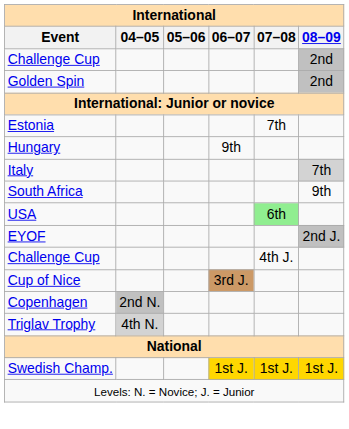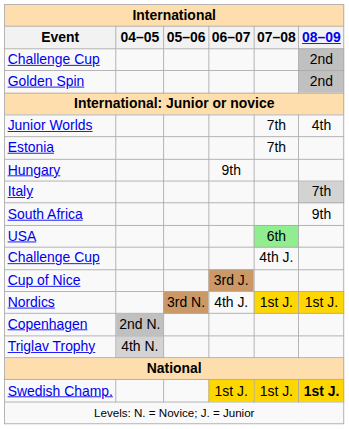+ row: Junior Worlds | 7th | 4th
- row: EYOF | 2nd J.
+ row: Nordics | 3rd N. | 4th J. | 1st J. | 1st J.
Swedish Champ. | 08–09: normal -> bold
